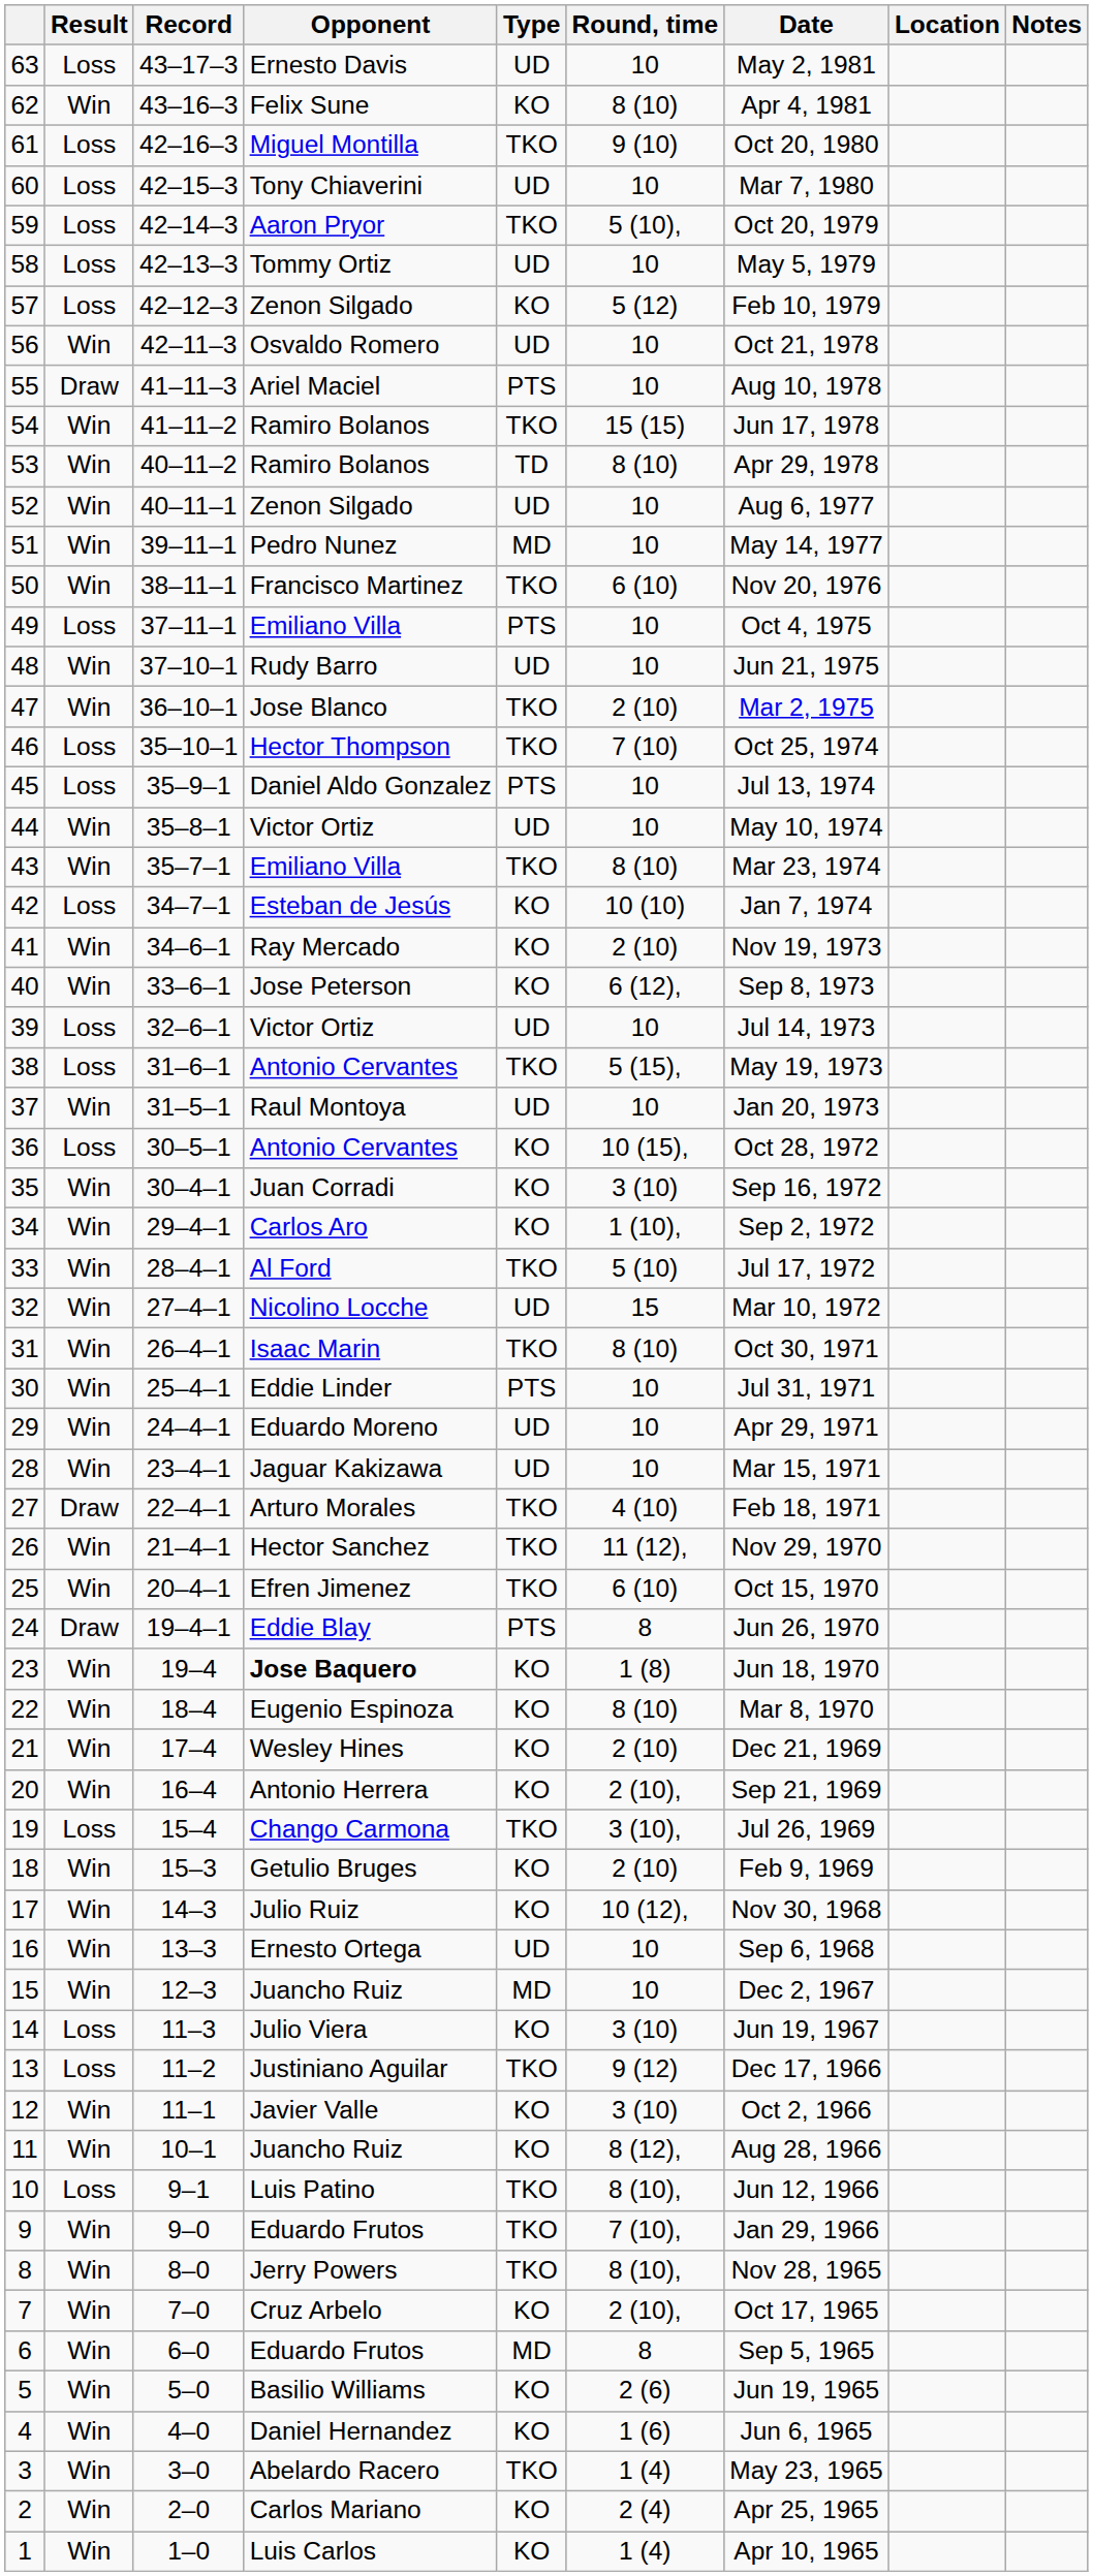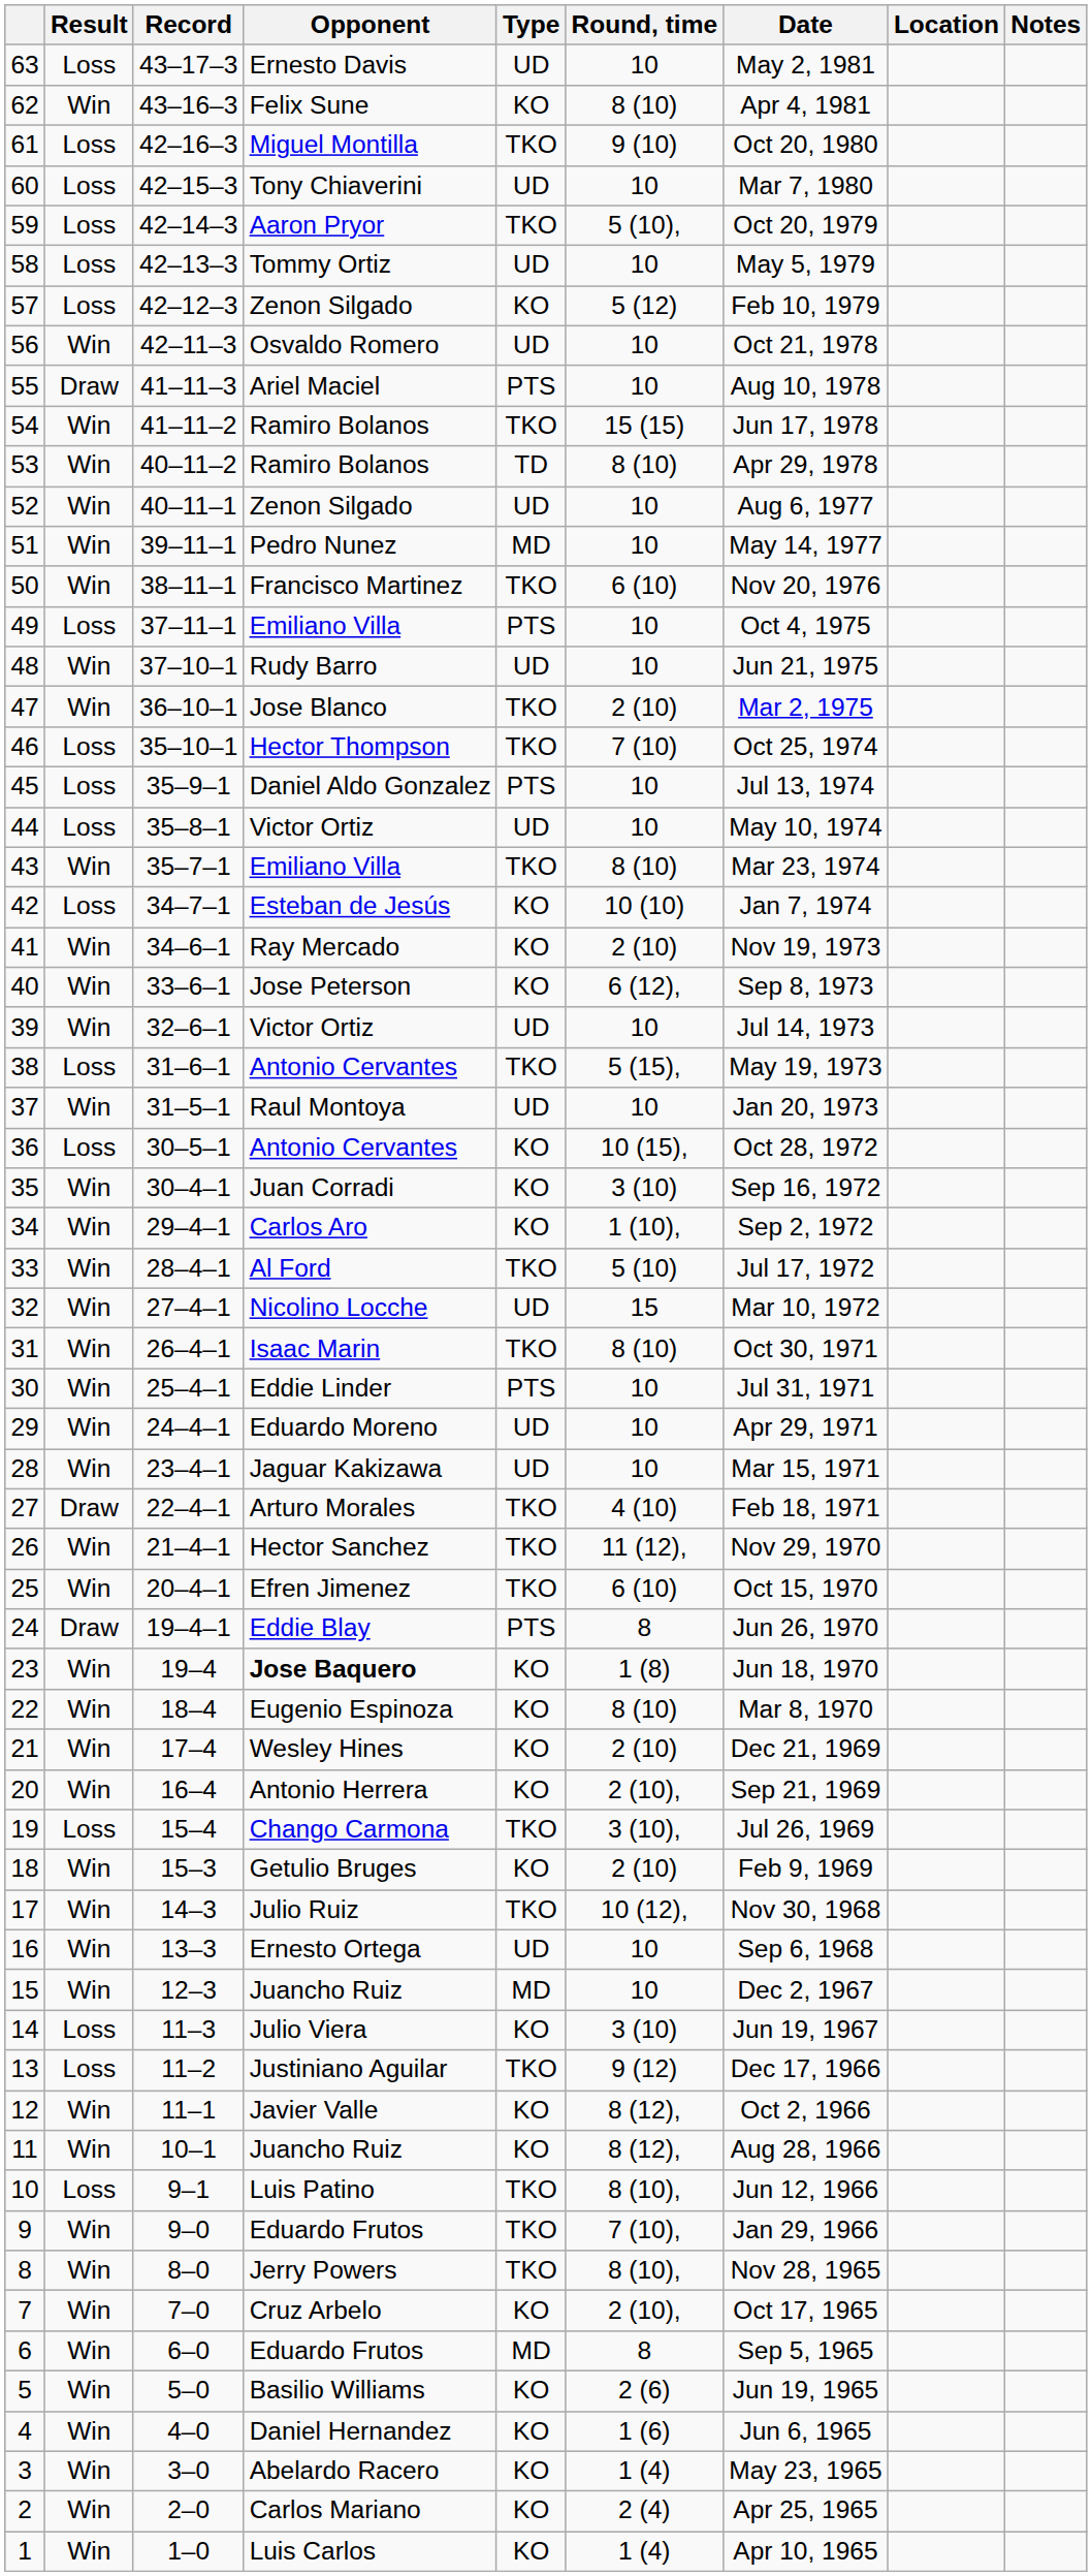44 | Result: Win -> Loss
39 | Result: Loss -> Win
17 | Type: KO -> TKO
12 | Round, time: 3 (10) -> 8 (12),
3 | Type: TKO -> KO
